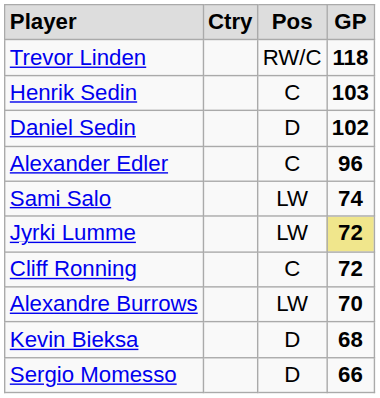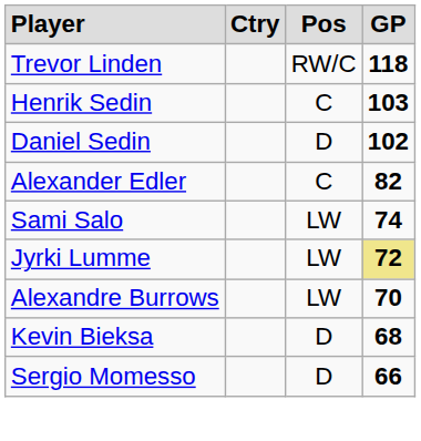Alexander Edler | column 4: 96 -> 82
- row: Cliff Ronning | C | 72
